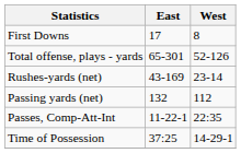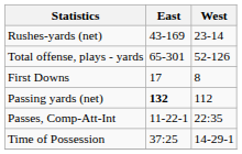rows swapped: First Downs <-> Rushes-yards (net)
Passing yards (net) | East: normal -> bold
